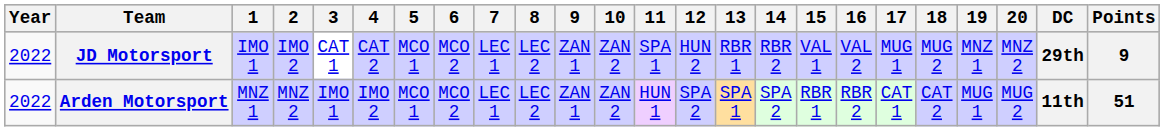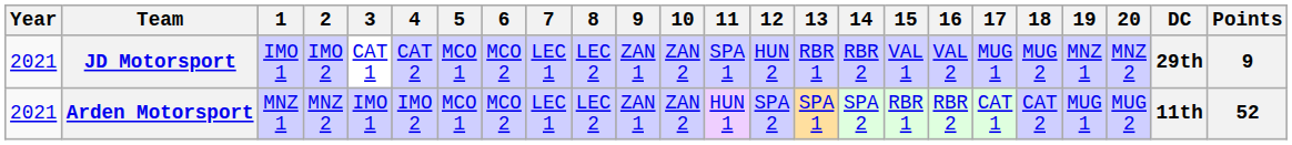JD Motorsport | Year: 2022 -> 2021
Arden Motorsport | Year: 2022 -> 2021
Arden Motorsport | Points: 51 -> 52
